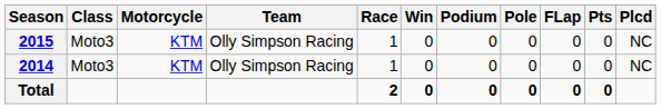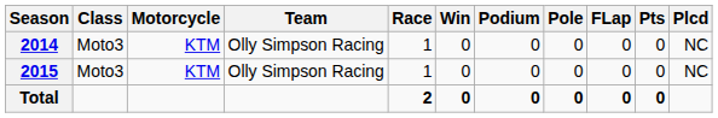rows swapped: 2014 <-> 2015
